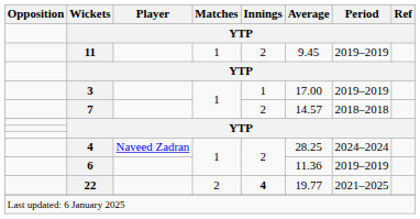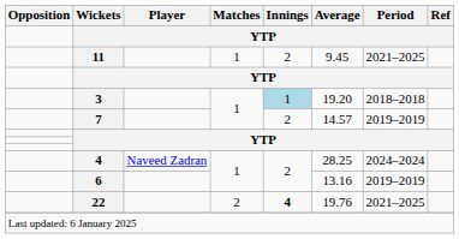11 | Period: 2019–2019 -> 2021–2025
3 | Innings: no background -> lightblue background
3 | Average: 17.00 -> 19.20
3 | Period: 2019–2019 -> 2018–2018
7 | Period: 2018–2018 -> 2019–2019
6 | Average: 11.36 -> 13.16
22 | Average: 19.77 -> 19.76
